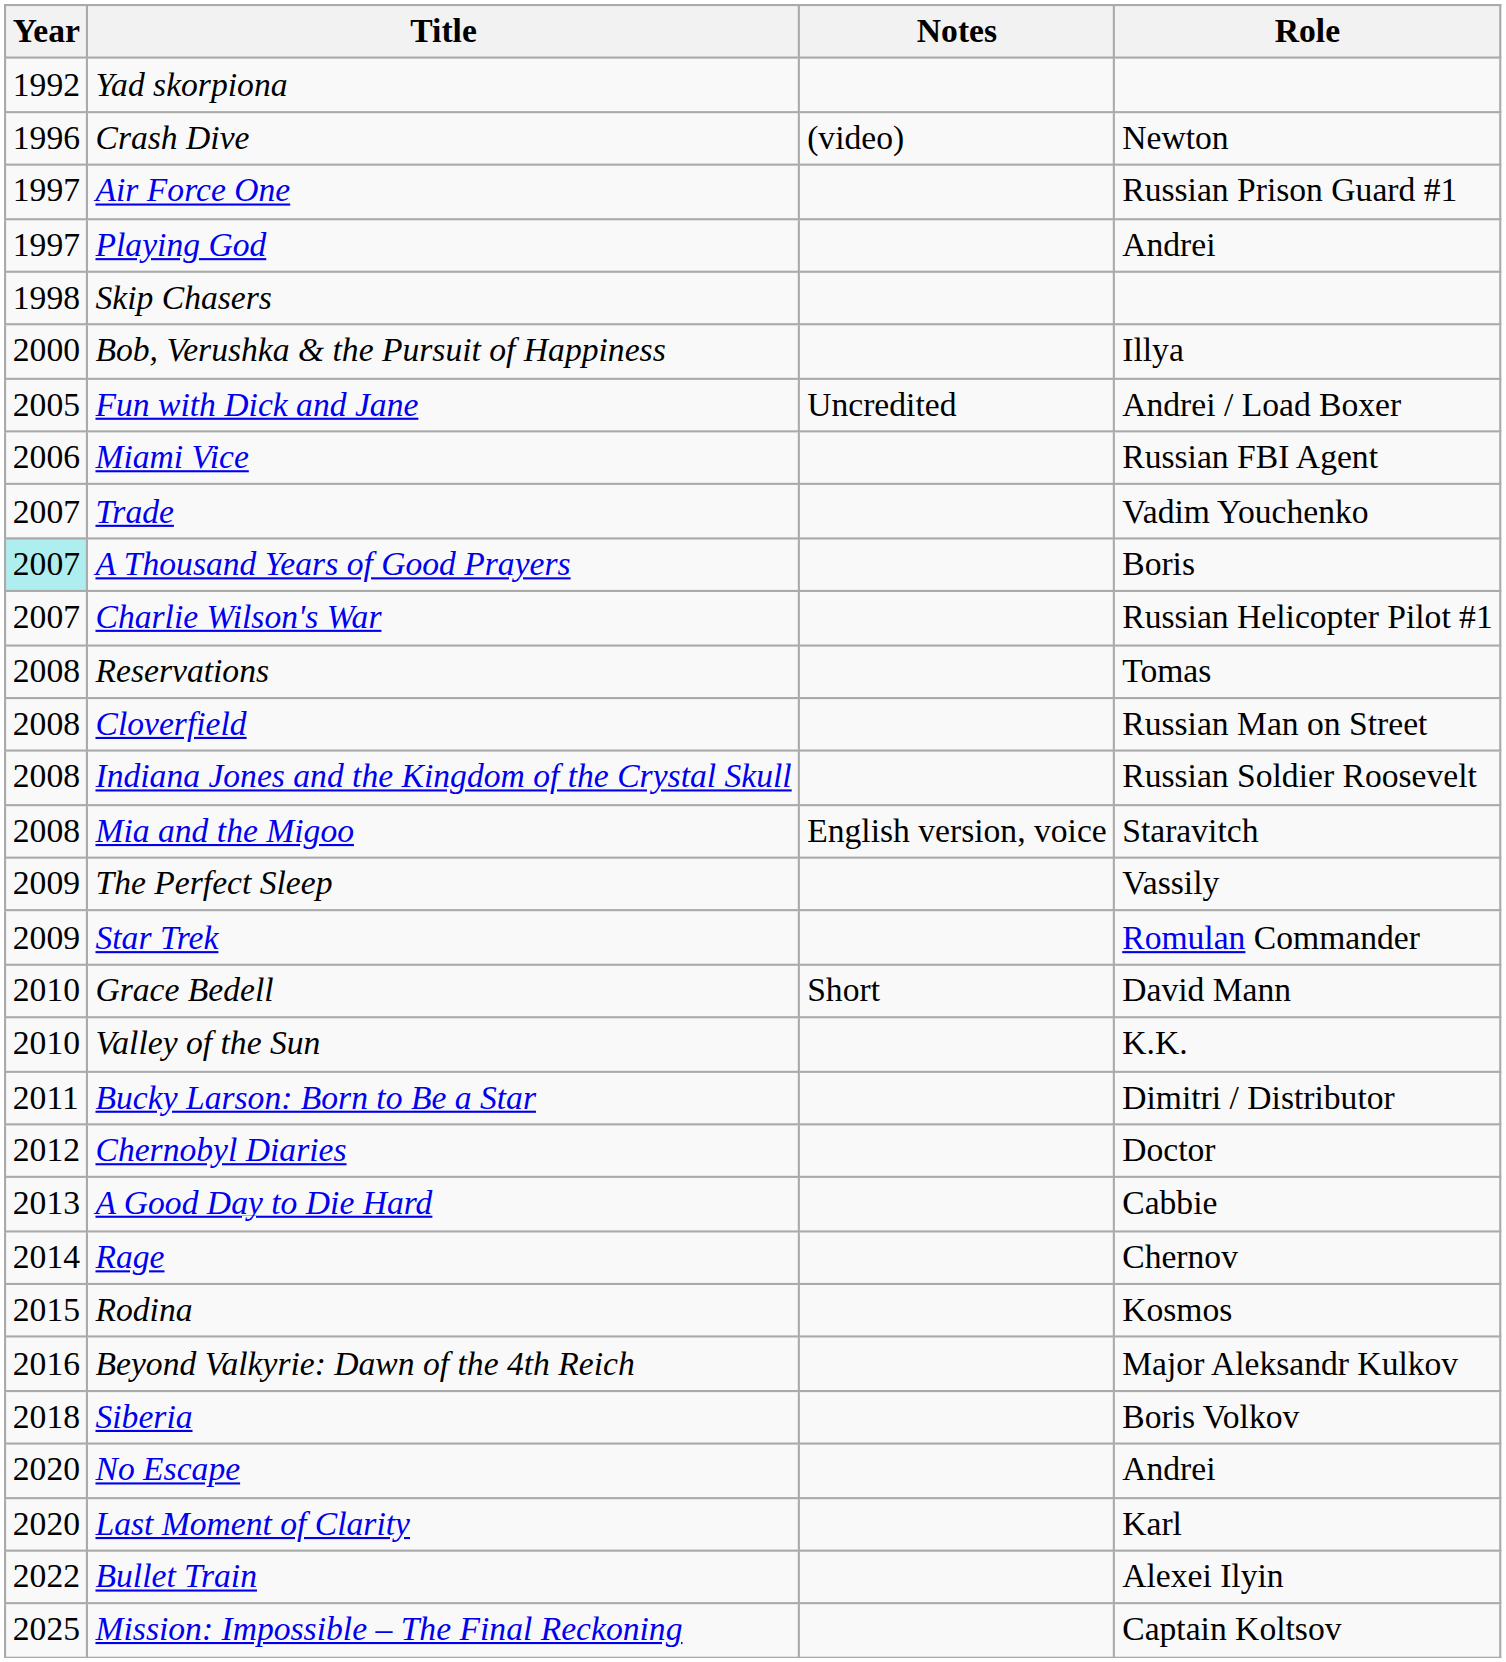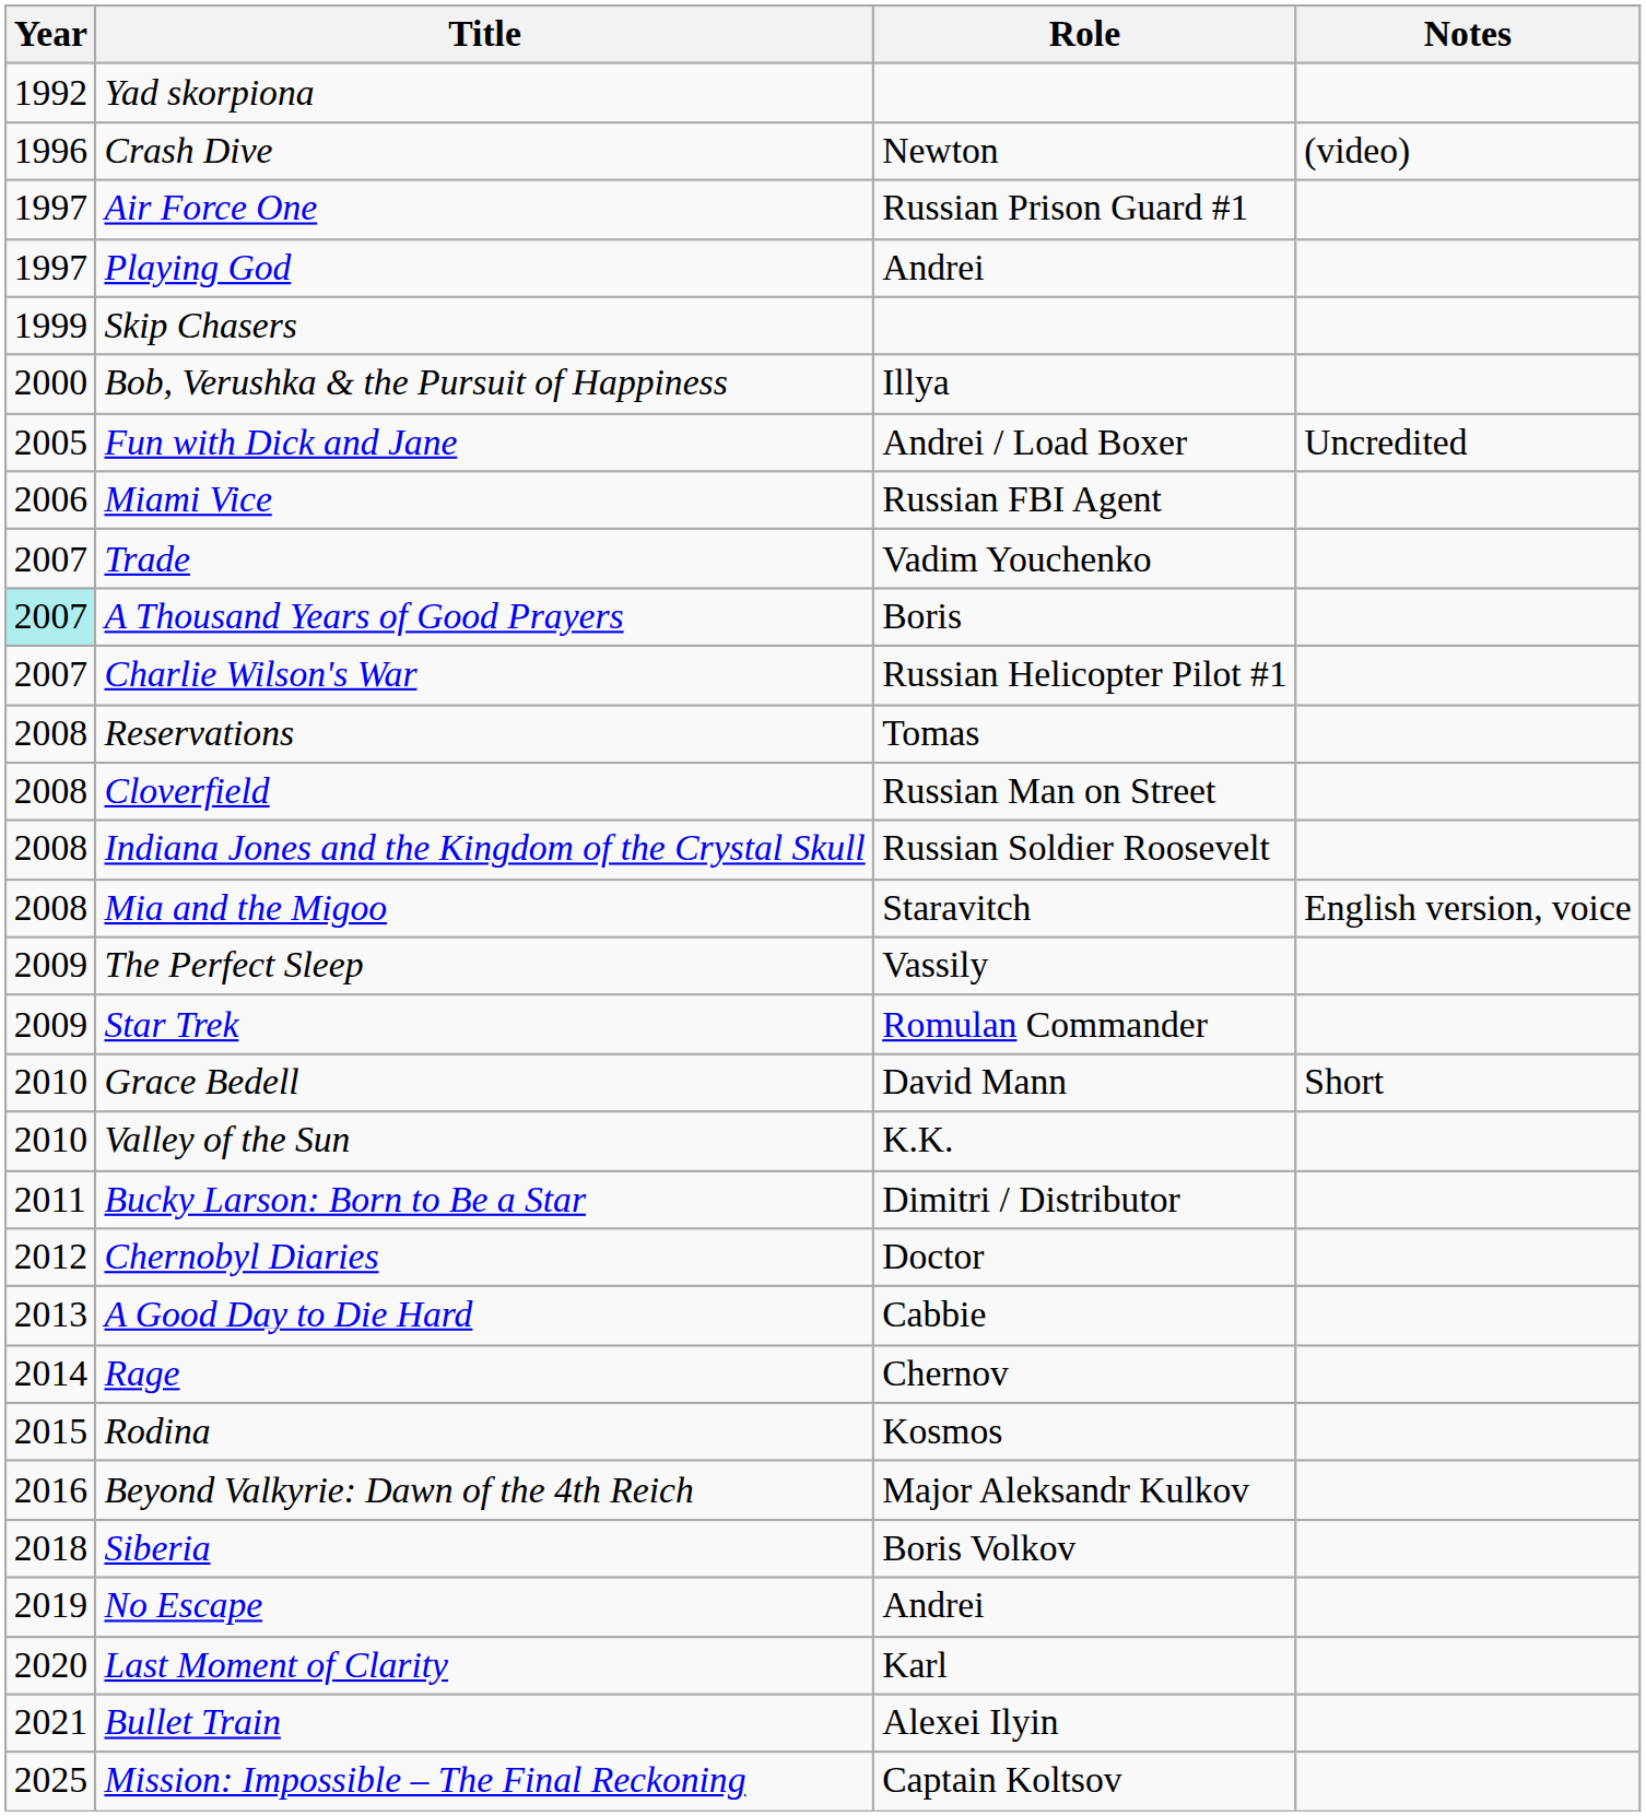columns swapped: Role <-> Notes
Skip Chasers | Year: 1998 -> 1999
No Escape | Year: 2020 -> 2019
Bullet Train | Year: 2022 -> 2021
